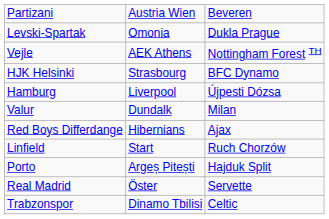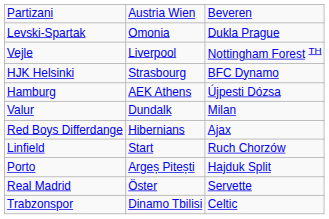Vejle | column 2: AEK Athens -> Liverpool
Hamburg | column 2: Liverpool -> AEK Athens
